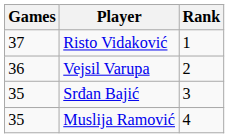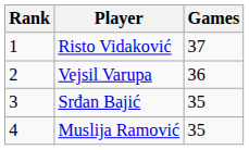columns swapped: Rank <-> Games
